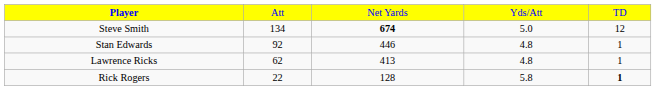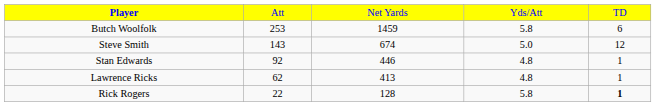+ row: Butch Woolfolk | 253 | 1459 | 5.8 | 6
Steve Smith | column 2: 134 -> 143
Steve Smith | column 3: bold -> normal
